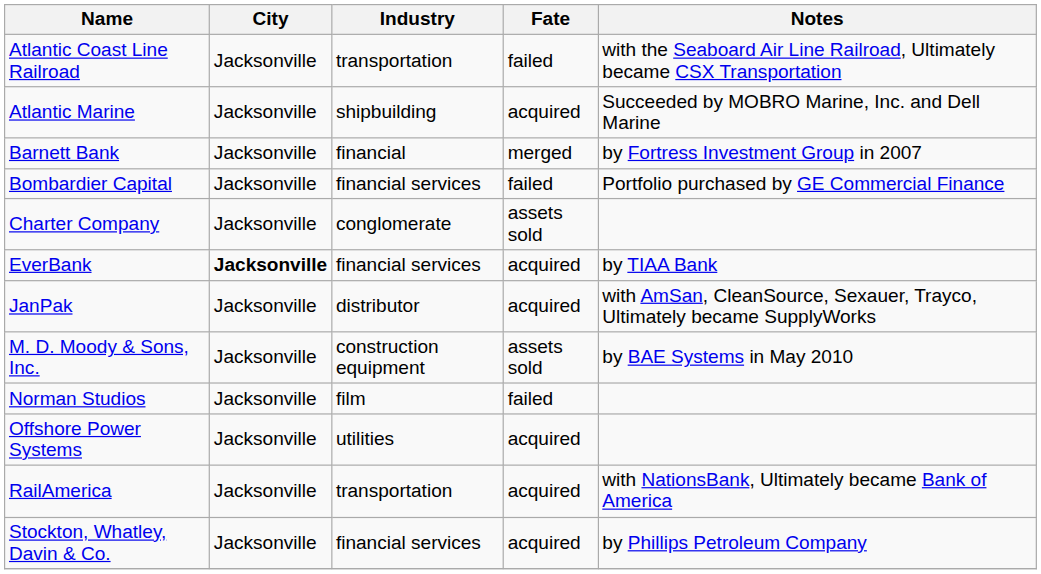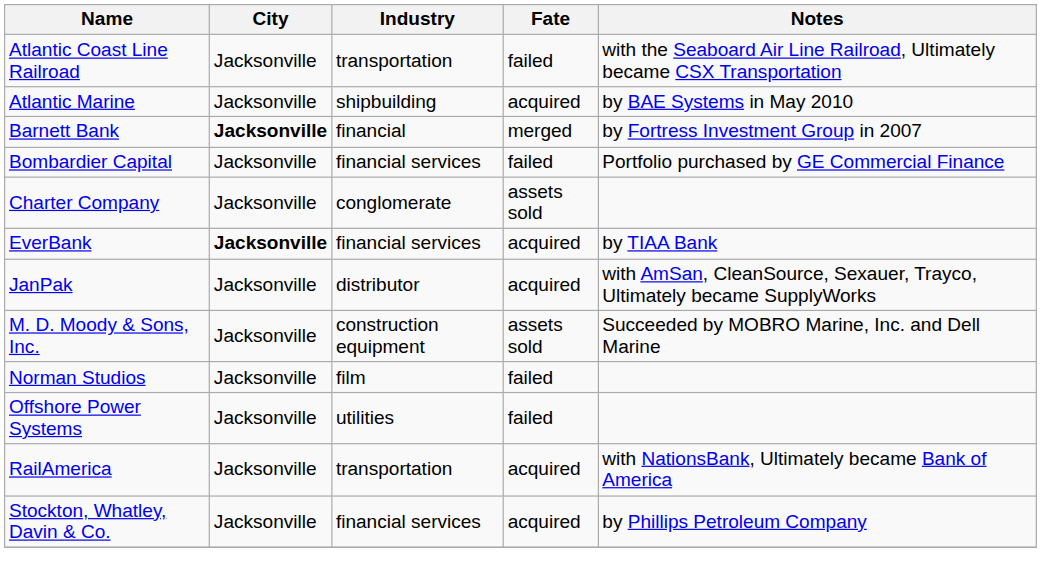Atlantic Marine | Notes: Succeeded by MOBRO Marine, Inc. and Dell Marine -> by BAE Systems in May 2010
Barnett Bank | City: normal -> bold
M. D. Moody & Sons, Inc. | Notes: by BAE Systems in May 2010 -> Succeeded by MOBRO Marine, Inc. and Dell Marine
Offshore Power Systems | Fate: acquired -> failed
